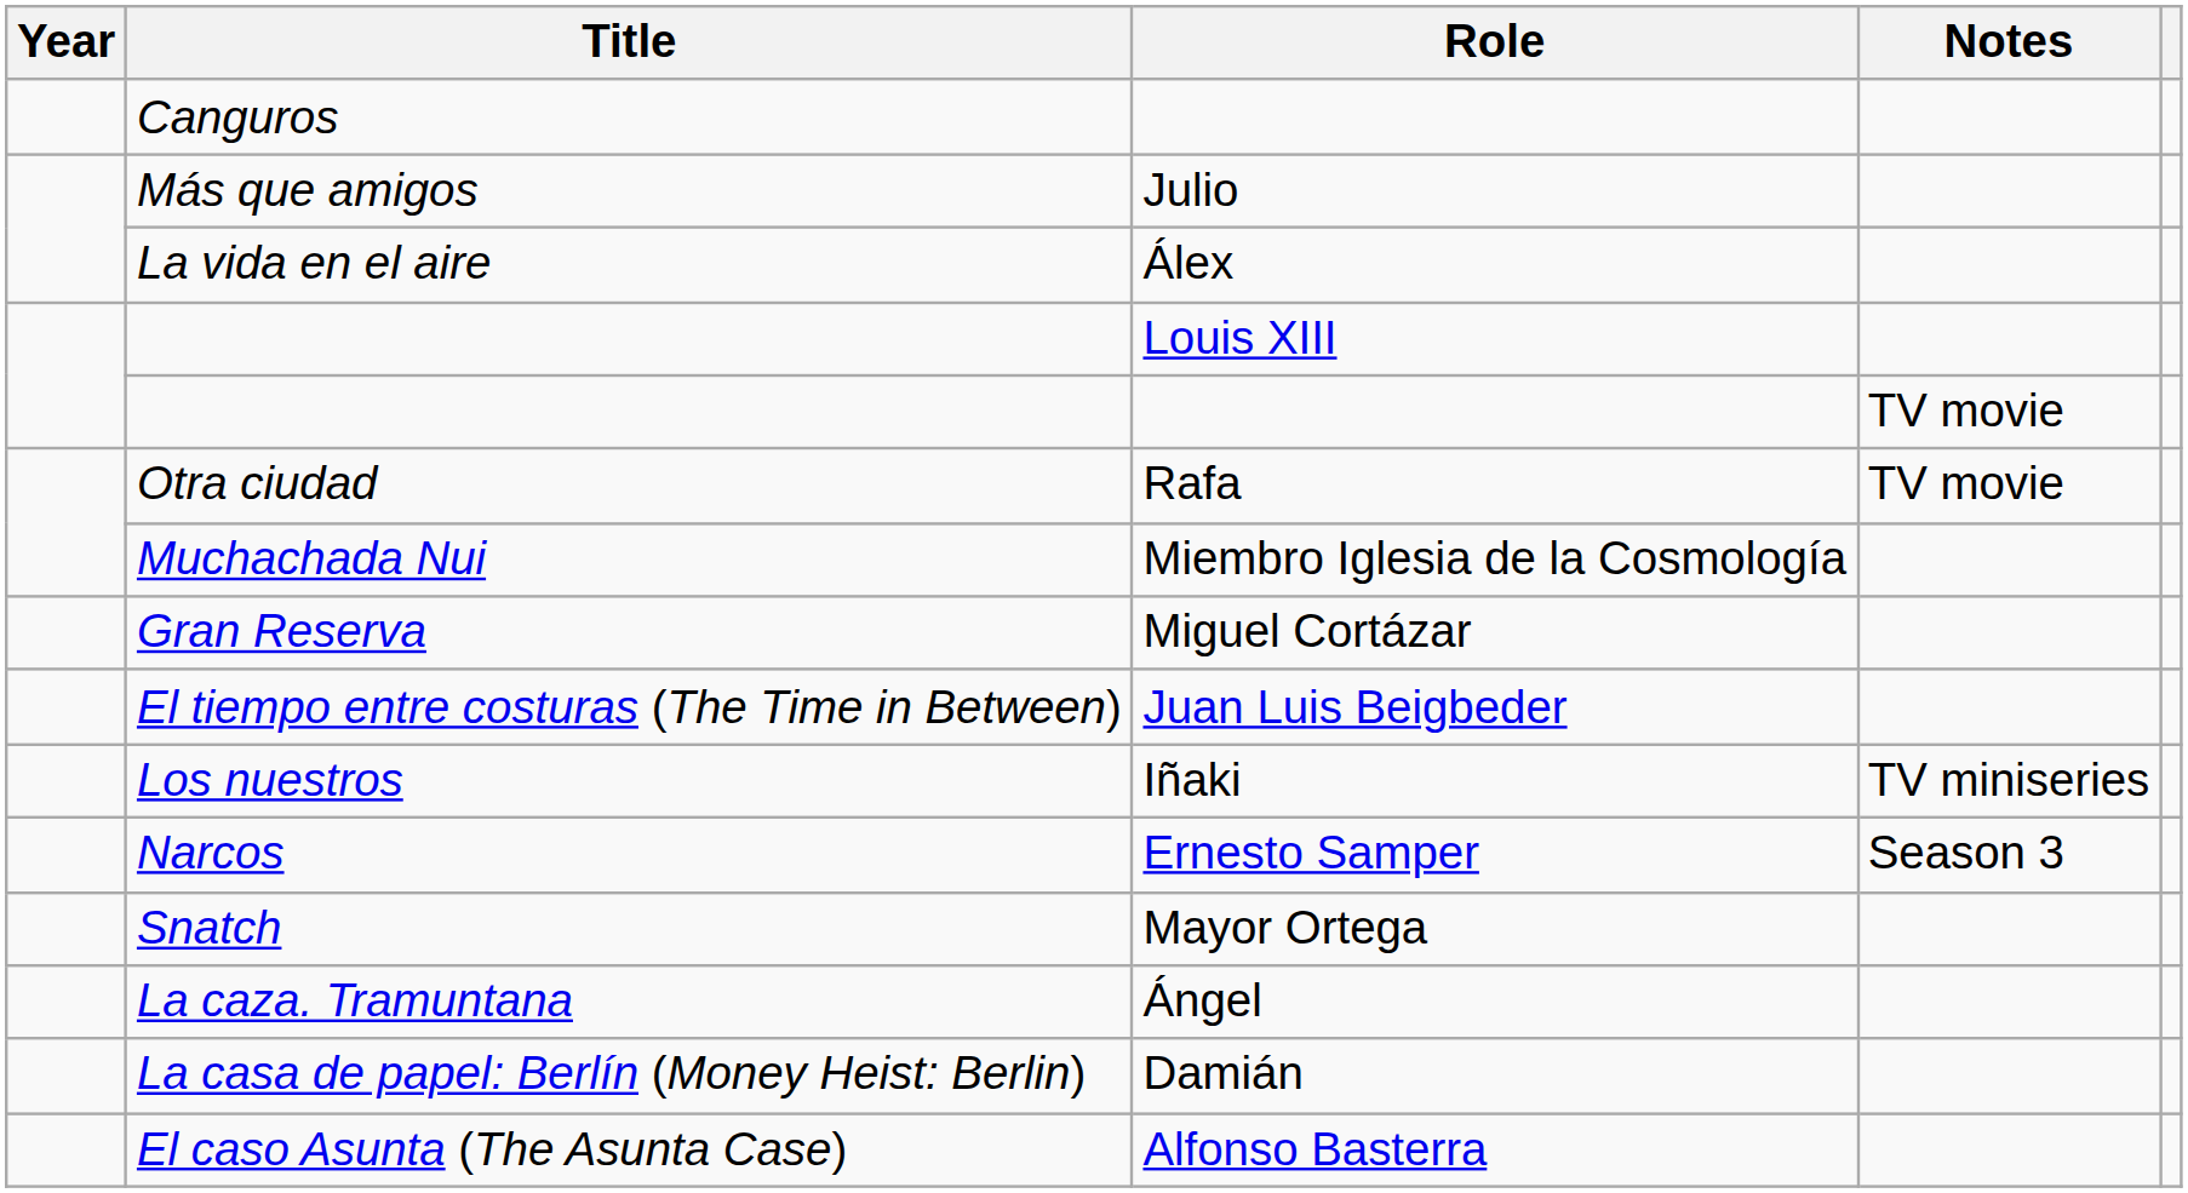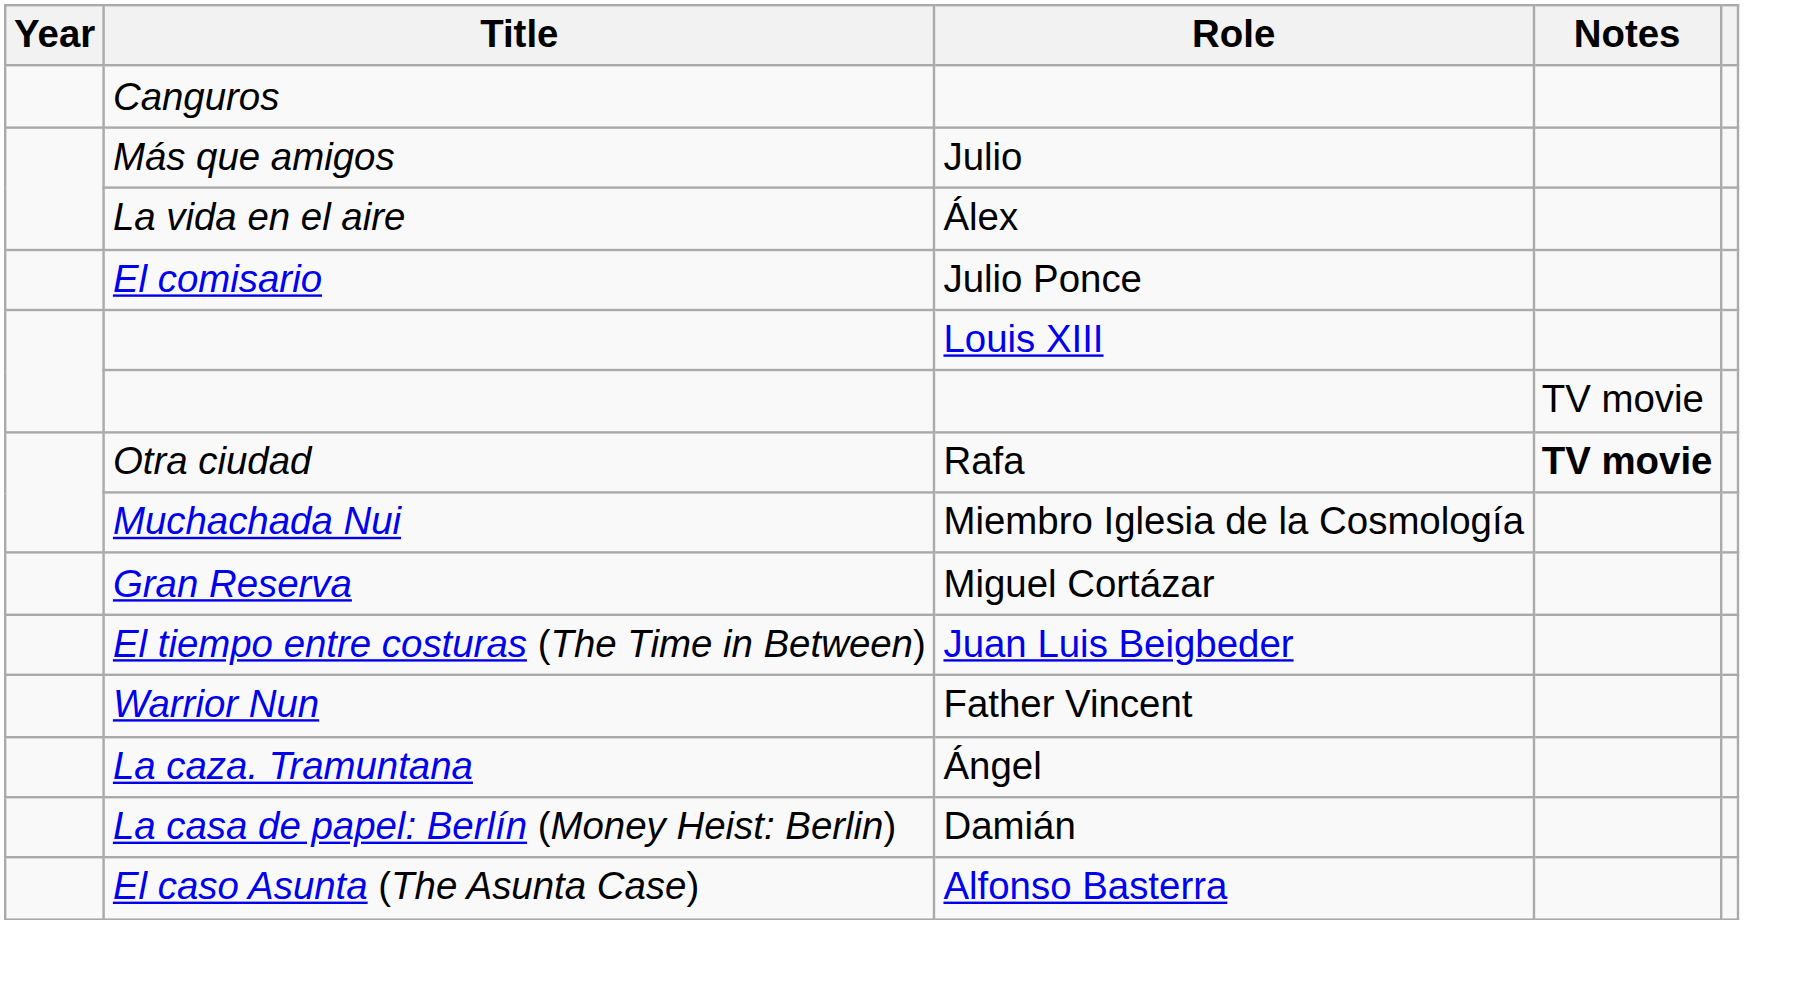+ row: El comisario | Julio Ponce
Otra ciudad | Notes: normal -> bold
- row: Los nuestros | Iñaki | TV miniseries
- row: Narcos | Ernesto Samper | Season 3
- row: Snatch | Mayor Ortega
+ row: Warrior Nun | Father Vincent
